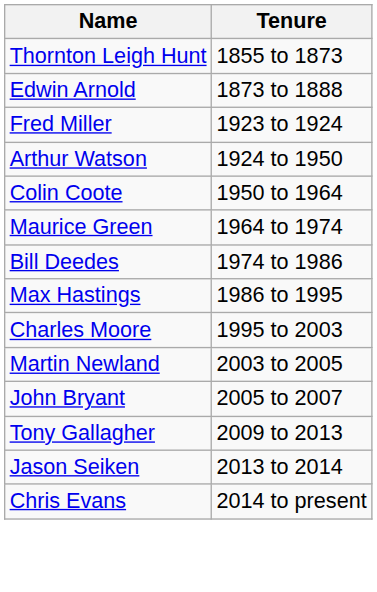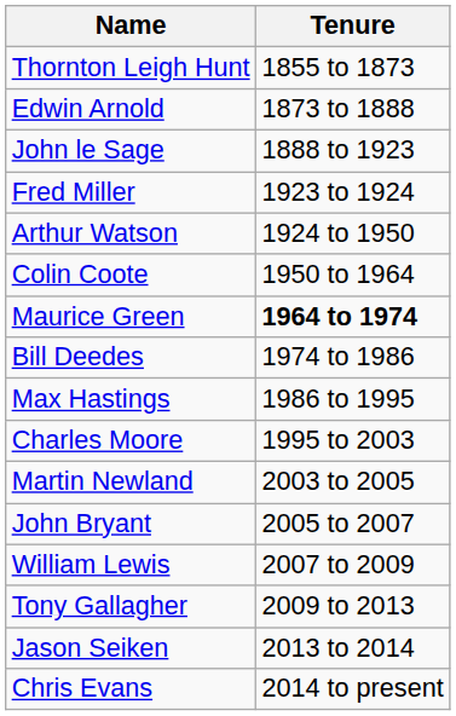+ row: John le Sage | 1888 to 1923
Maurice Green | Tenure: normal -> bold
+ row: William Lewis | 2007 to 2009
